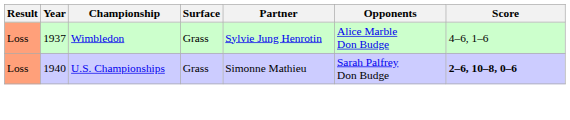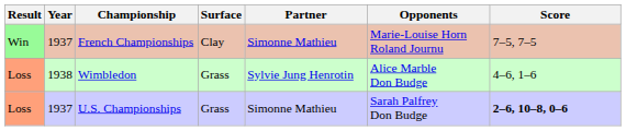+ row: Win | 1937 | French Championships | Clay | Simonne Mathieu | Marie-Louise Horn Roland Journu | 7–5, 7–5
Wimbledon | Year: 1937 -> 1938
U.S. Championships | Year: 1940 -> 1937
